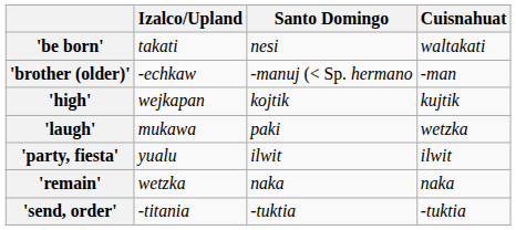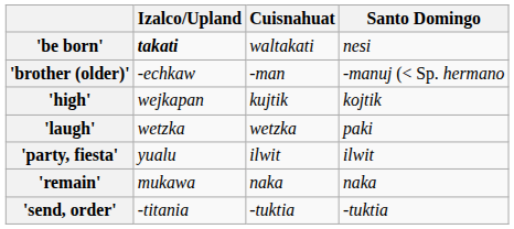columns swapped: Cuisnahuat <-> Santo Domingo
'be born' | Izalco/Upland: normal -> bold
'laugh' | Izalco/Upland: mukawa -> wetzka
'remain' | Izalco/Upland: wetzka -> mukawa
